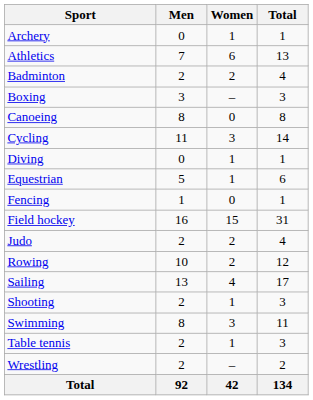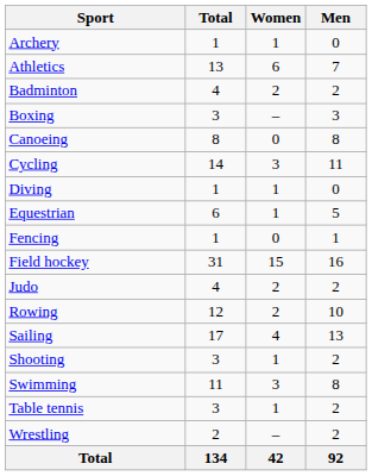columns swapped: Men <-> Total
